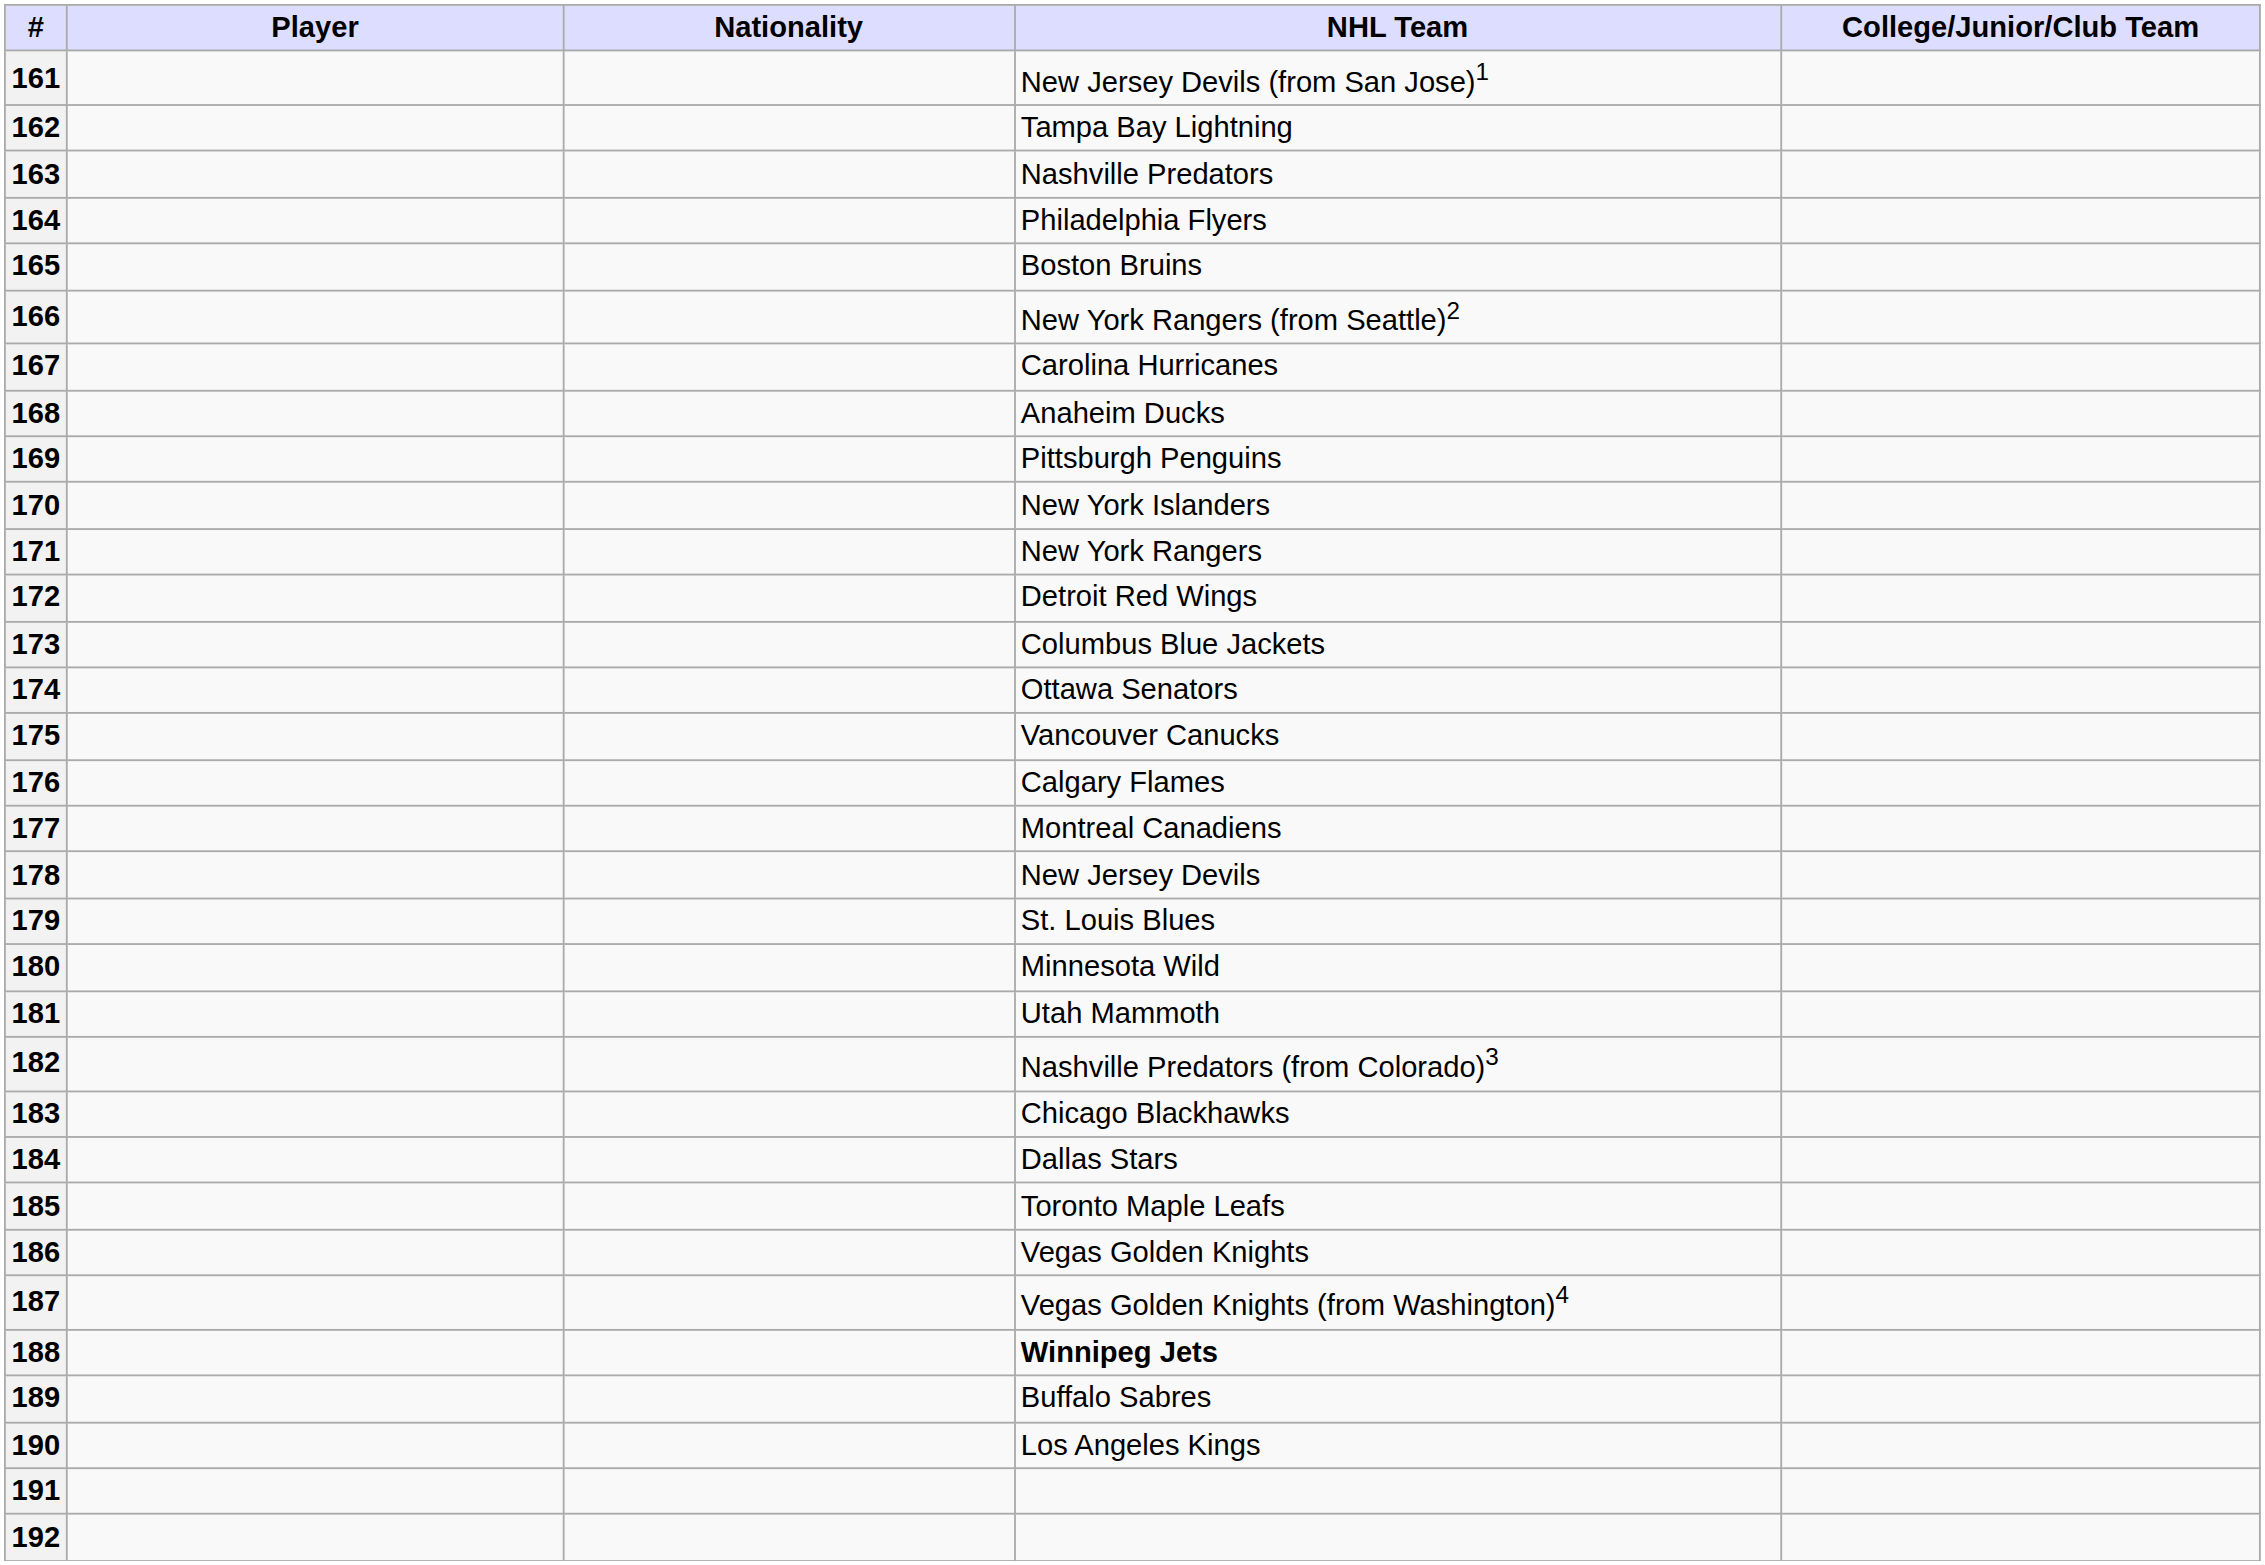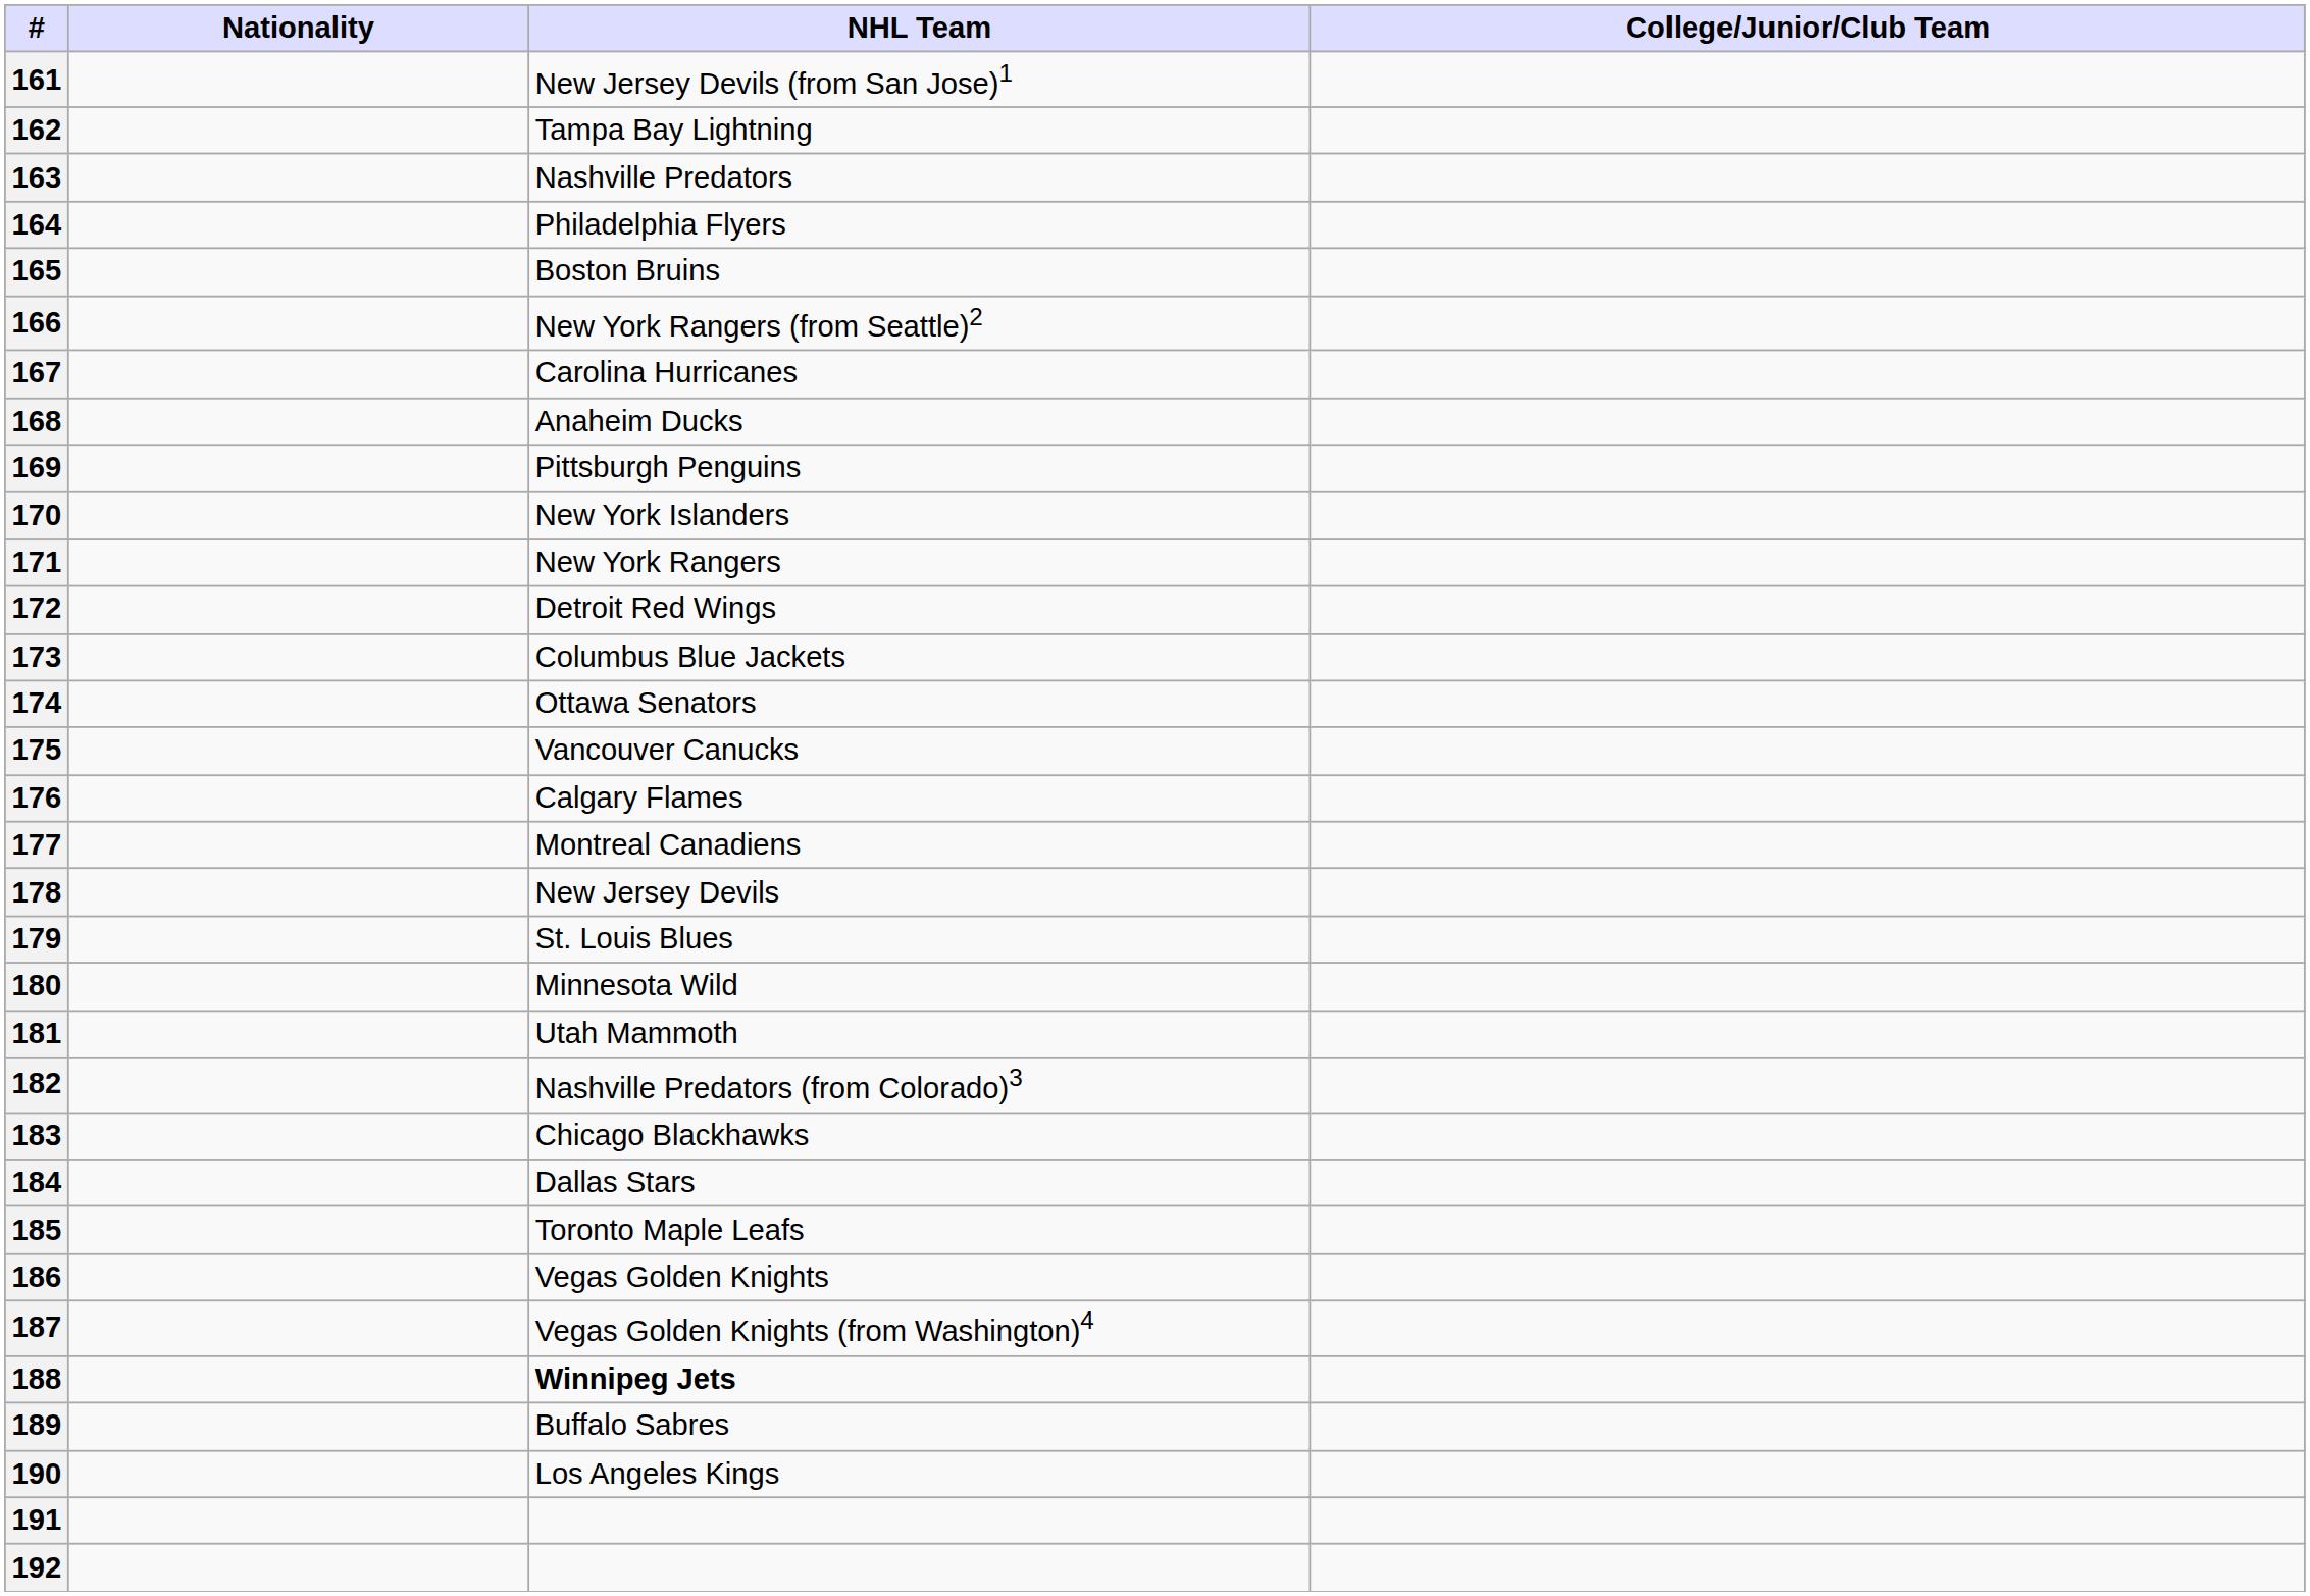- column: Player
